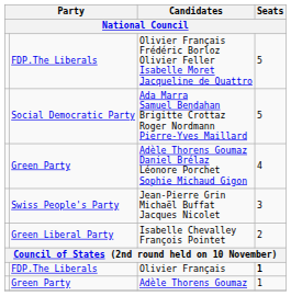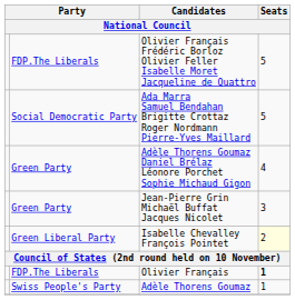Jean-Pierre Grin Michaël Buffat Jacques Nicolet | column 2: Swiss People's Party -> Green Party
Isabelle Chevalley François Pointet | Seats / National Council: no background -> lightyellow background
Adèle Thorens Goumaz | column 2: Green Party -> Swiss People's Party
